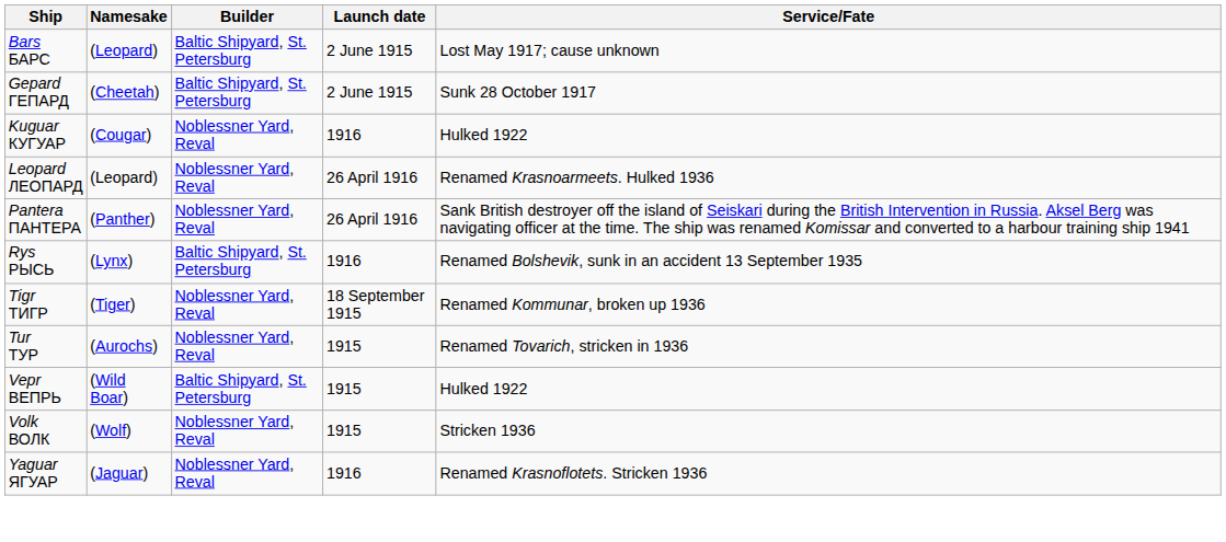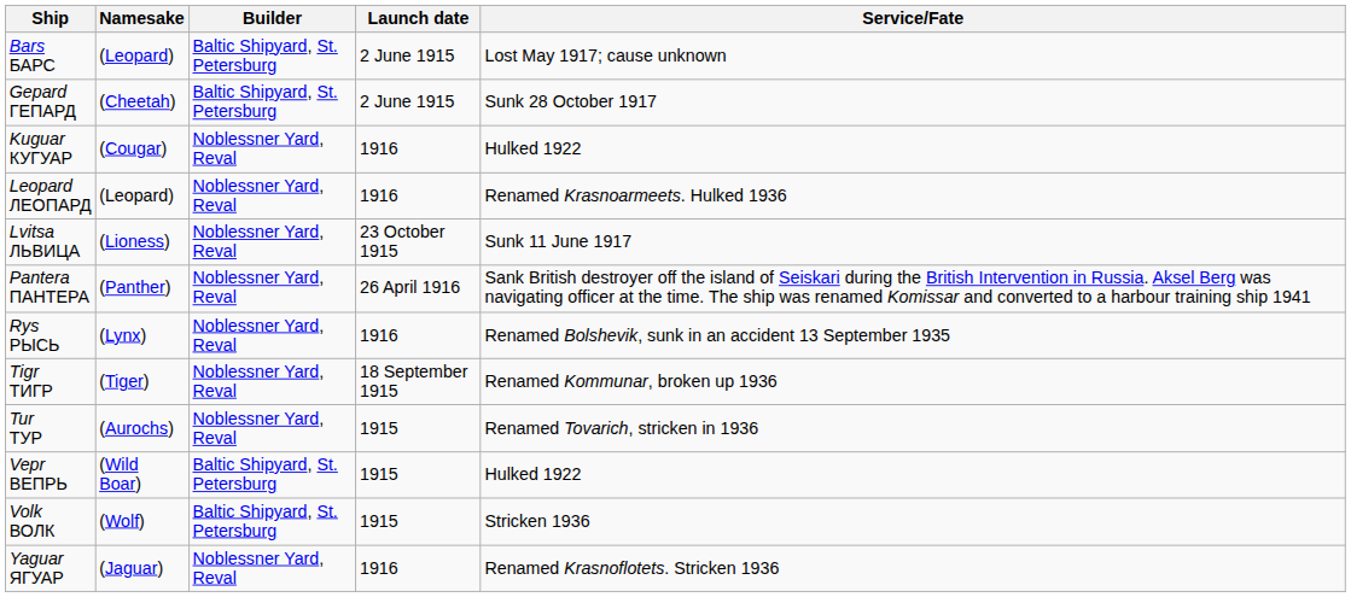Leopard ЛЕОПАРД | Launch date: 26 April 1916 -> 1916
+ row: Lvitsa ЛЬВИЦА | (Lioness) | Noblessner Yard, Reval | 23 October 1915 | Sunk 11 June 1917
Rys РЫСЬ | Builder: Baltic Shipyard, St. Petersburg -> Noblessner Yard, Reval
Volk ВОЛК | Builder: Noblessner Yard, Reval -> Baltic Shipyard, St. Petersburg
